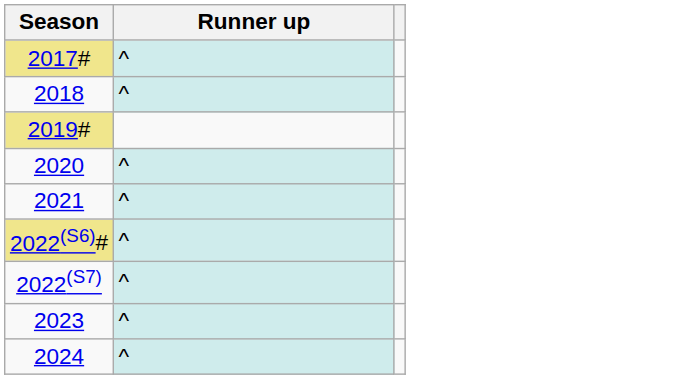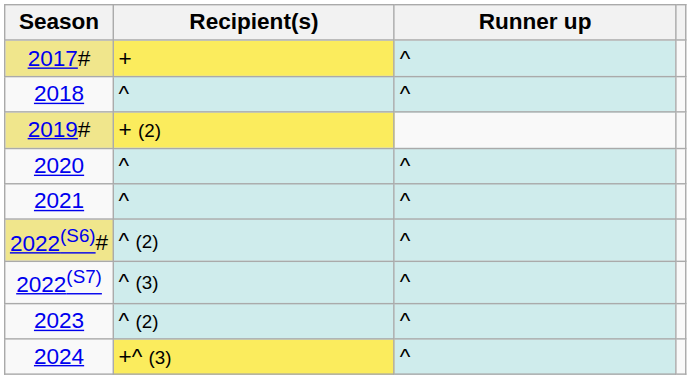+ column: Recipient(s) | + | ^ | + (2) | ^ | ^ | ^ (2) | ^ (3) | ^ (2) | +^ (3)
